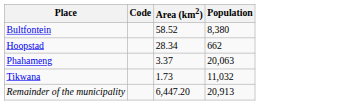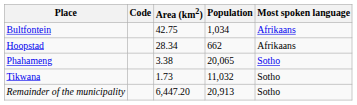+ column: Most spoken language | Afrikaans | Afrikaans | Sotho | Sotho | Sotho
Bultfontein | Area (km2): 58.52 -> 42.75
Bultfontein | Population: 8,380 -> 1,034
Phahameng | Area (km2): 3.37 -> 3.38
Phahameng | Population: 20,063 -> 20,065
